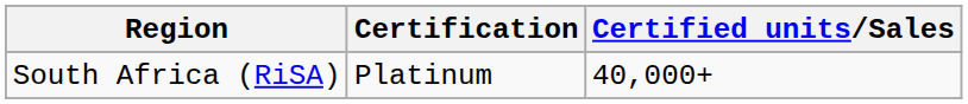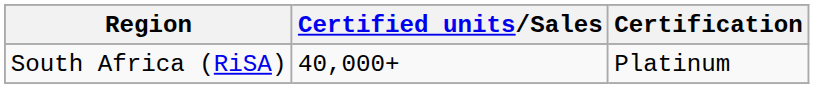columns swapped: Certification <-> Certified units/Sales
